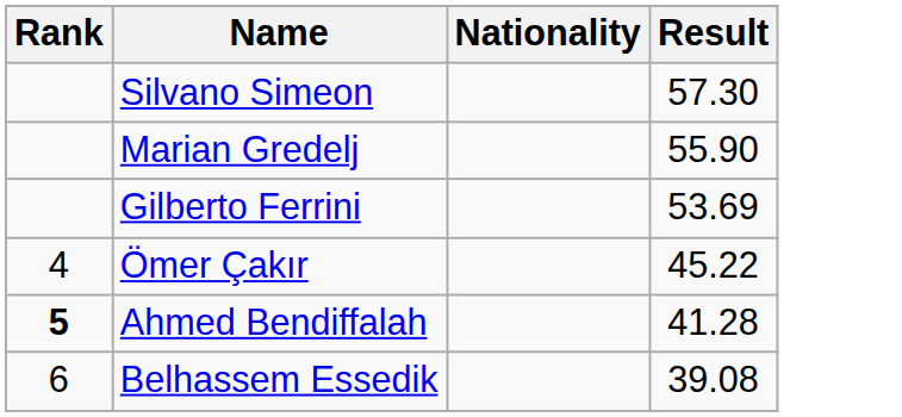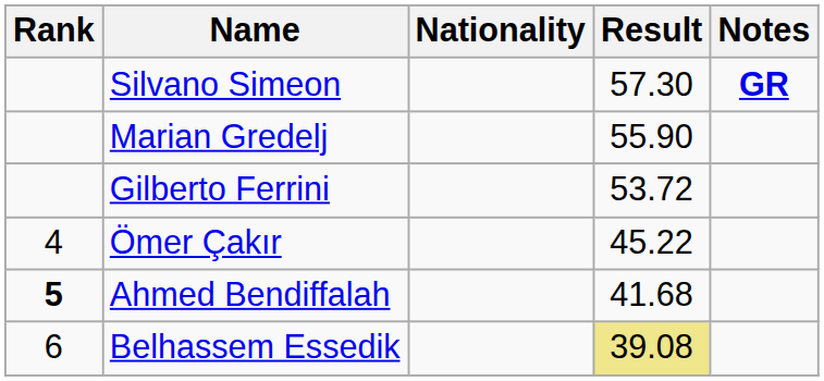+ column: Notes | GR
Gilberto Ferrini | Result: 53.69 -> 53.72
Ahmed Bendiffalah | Result: 41.28 -> 41.68
Belhassem Essedik | Result: no background -> khaki background
